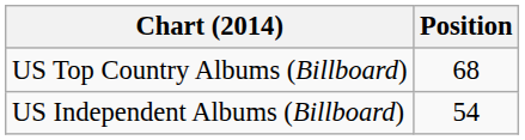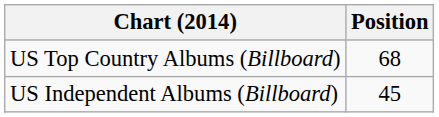US Independent Albums (Billboard) | Position: 54 -> 45
